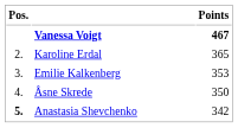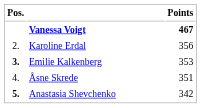Karoline Erdal | Points: 365 -> 356
Emilie Kalkenberg | Pos.: normal -> bold
Åsne Skrede | Points: 350 -> 351
